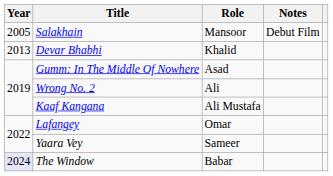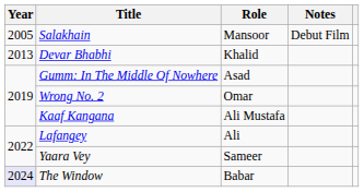Wrong No. 2 | Role: Ali -> Omar
Lafangey | Role: Omar -> Ali
